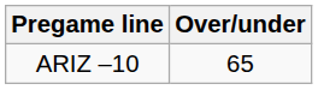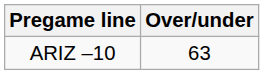ARIZ –10 | Over/under: 65 -> 63
